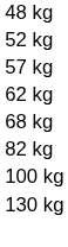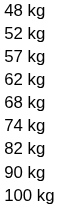+ row: 74 kg
+ row: 90 kg
- row: 130 kg
